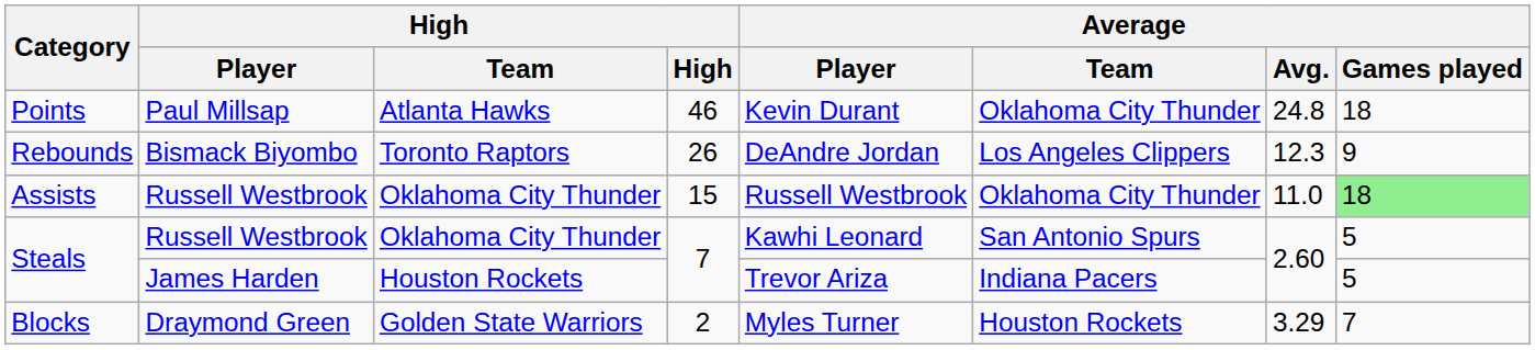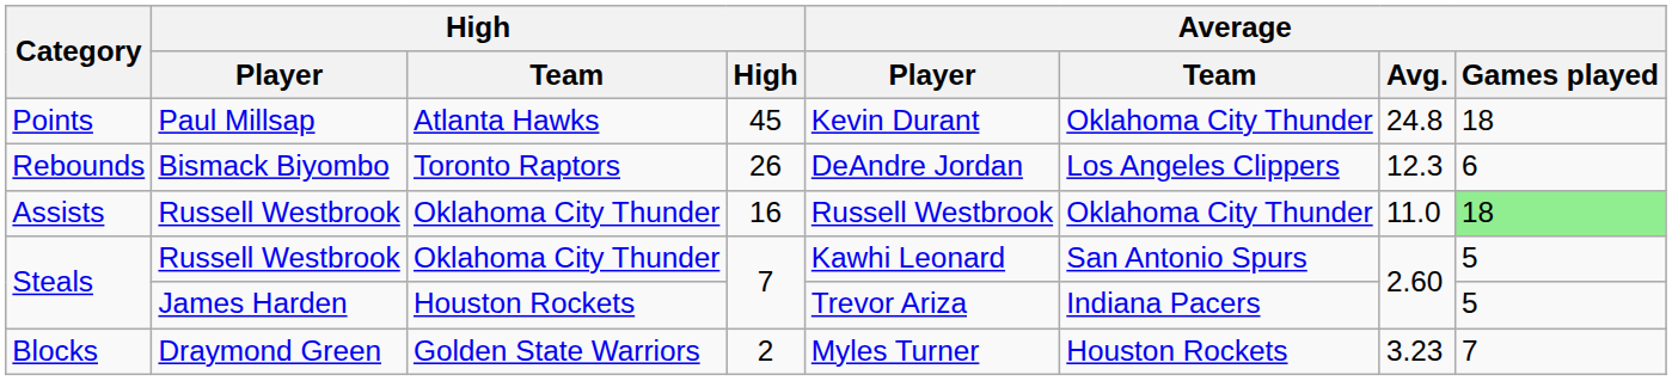Points | High: 46 -> 45
Rebounds | Average / Games played: 9 -> 6
Assists | High: 15 -> 16
Blocks | Average / Avg.: 3.29 -> 3.23
